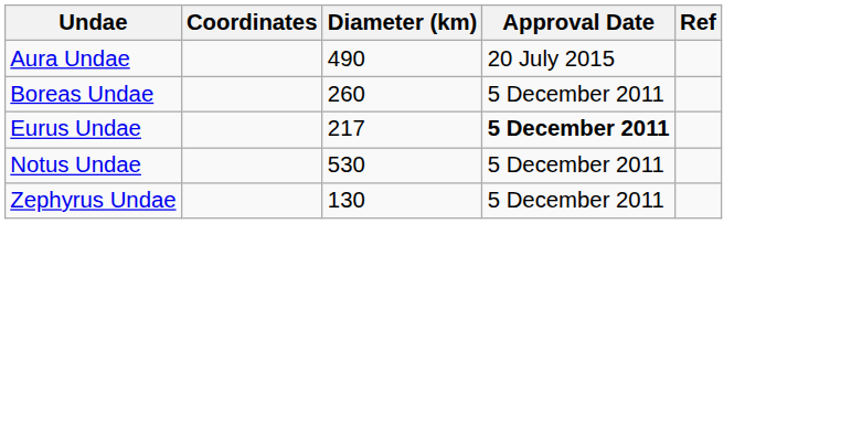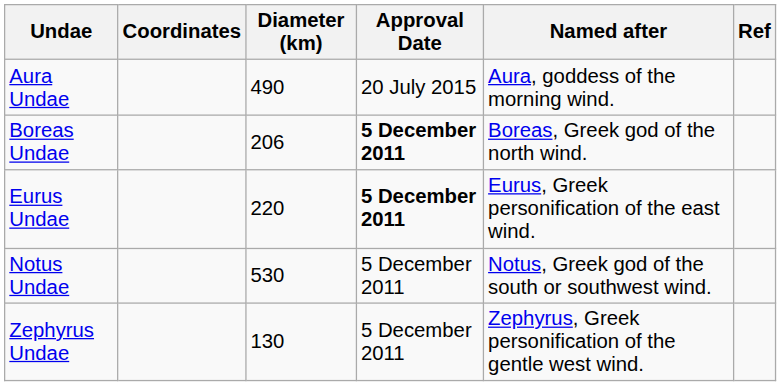+ column: Named after | Aura, goddess of the morning wind. | Boreas, Greek god of the north wind. | Eurus, Greek personification of the east wind. | Notus, Greek god of the south or southwest wind. | Zephyrus, Greek personification of the gentle west wind.
Boreas Undae | Diameter (km): 260 -> 206
Boreas Undae | Approval Date: normal -> bold
Eurus Undae | Diameter (km): 217 -> 220
